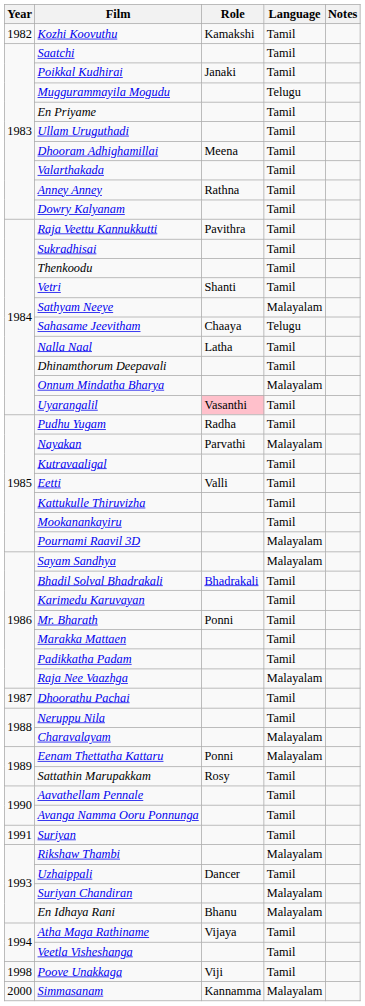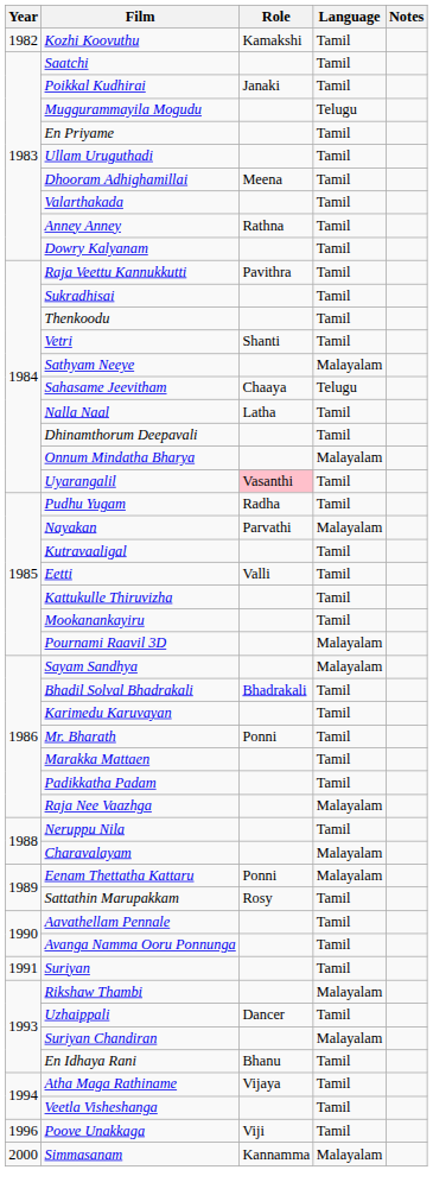- row: 1987 | Dhoorathu Pachai | Tamil
En Idhaya Rani | Language: Malayalam -> Tamil
Poove Unakkaga | Year: 1998 -> 1996
